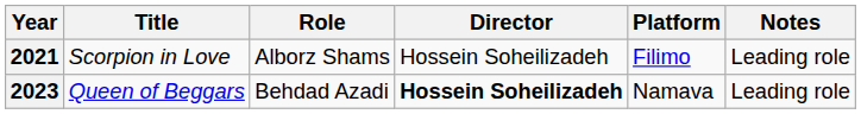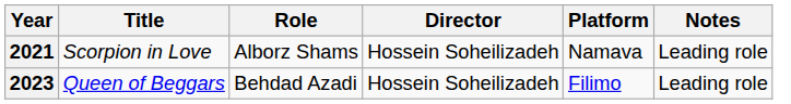2021 | Platform: Filimo -> Namava
2023 | Director: bold -> normal
2023 | Platform: Namava -> Filimo
